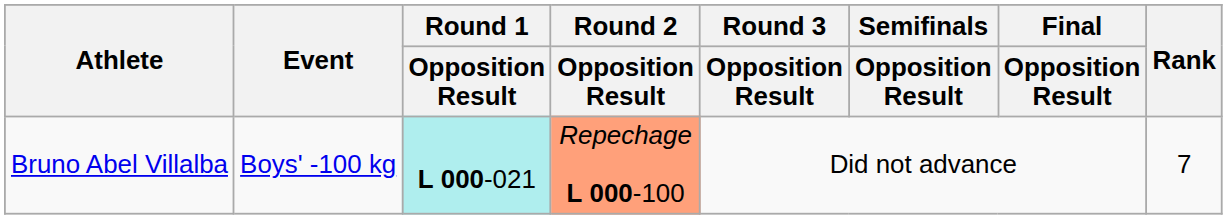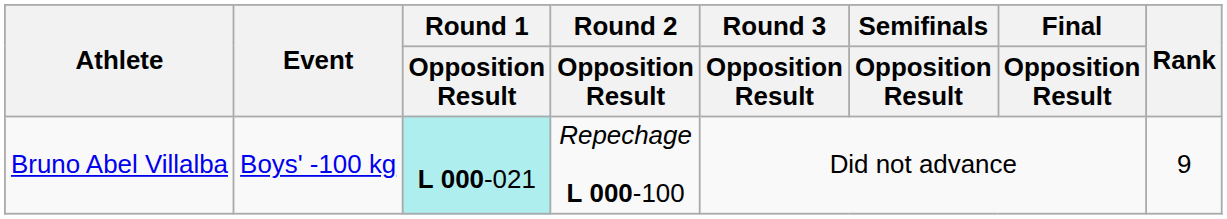Bruno Abel Villalba | Round 2 / Opposition Result: lightsalmon background -> no background
Bruno Abel Villalba | Rank: 7 -> 9
